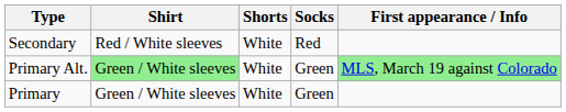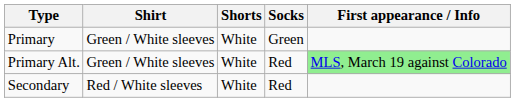rows swapped: Primary <-> Secondary
Primary Alt. | Shirt: lightgreen background -> no background
Primary Alt. | Socks: Green -> Red
